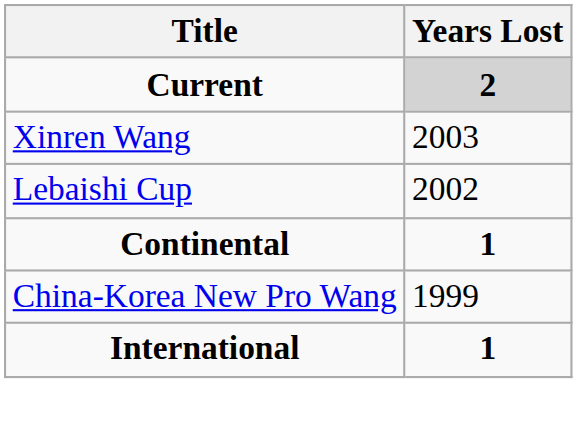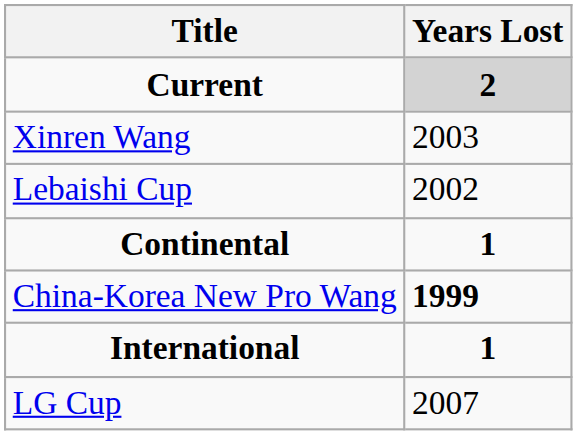China-Korea New Pro Wang | Years Lost: normal -> bold
+ row: LG Cup | 2007
